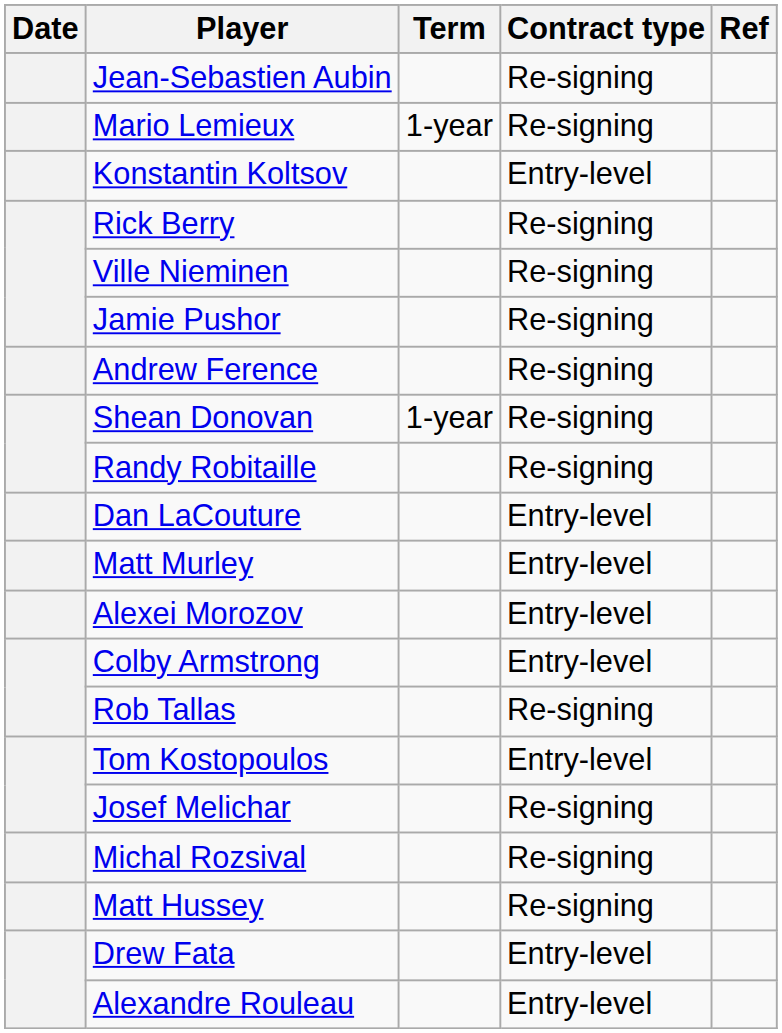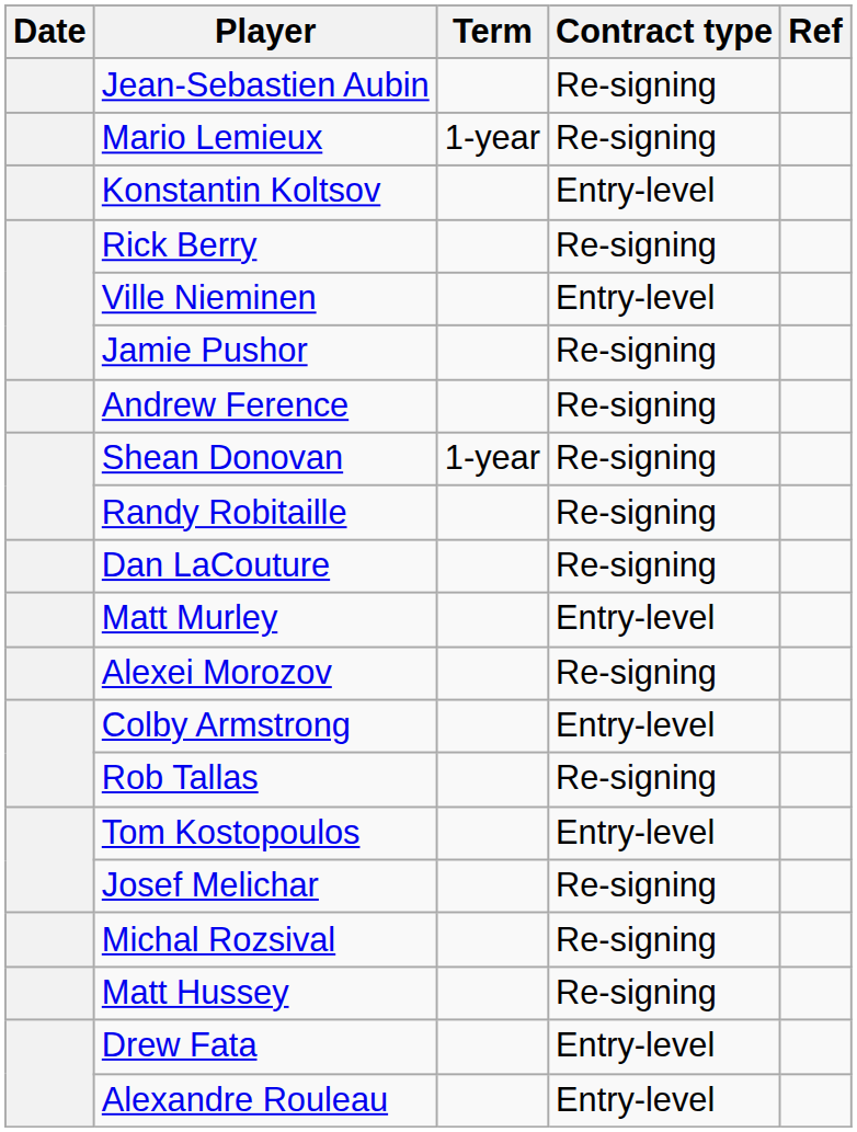Ville Nieminen | Contract type: Re-signing -> Entry-level
Dan LaCouture | Contract type: Entry-level -> Re-signing
Alexei Morozov | Contract type: Entry-level -> Re-signing
